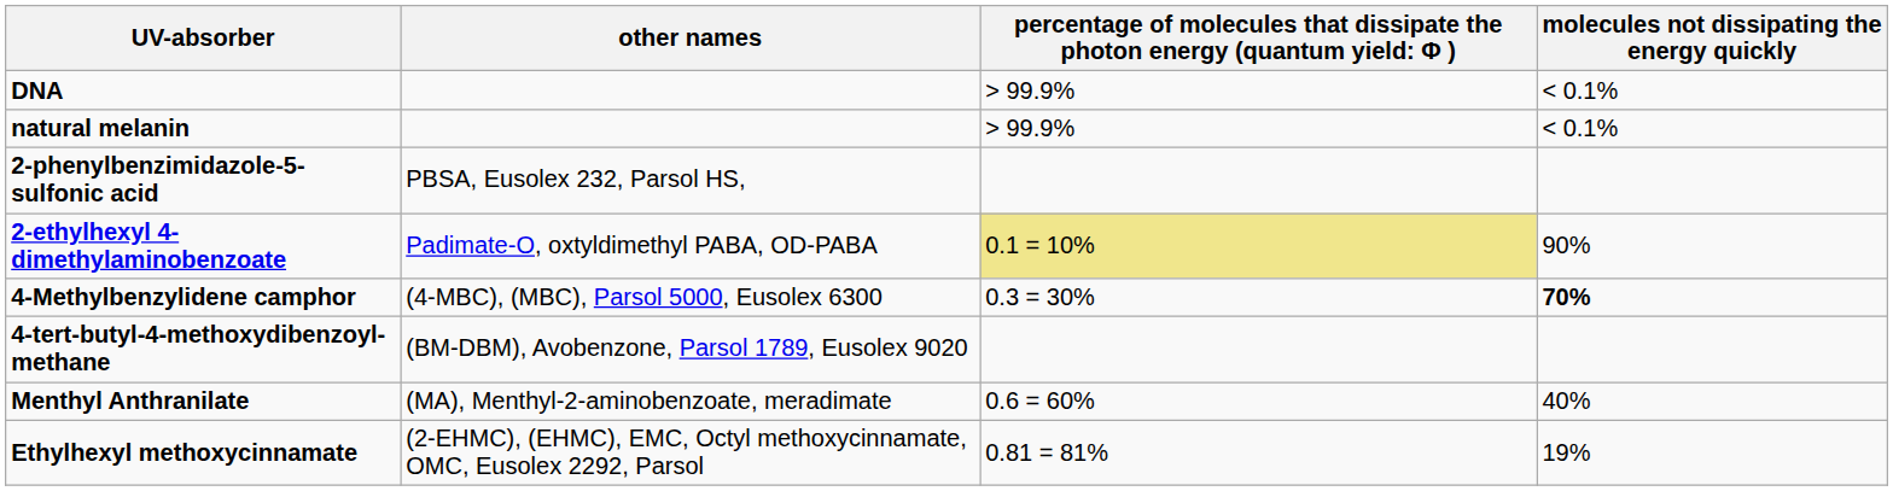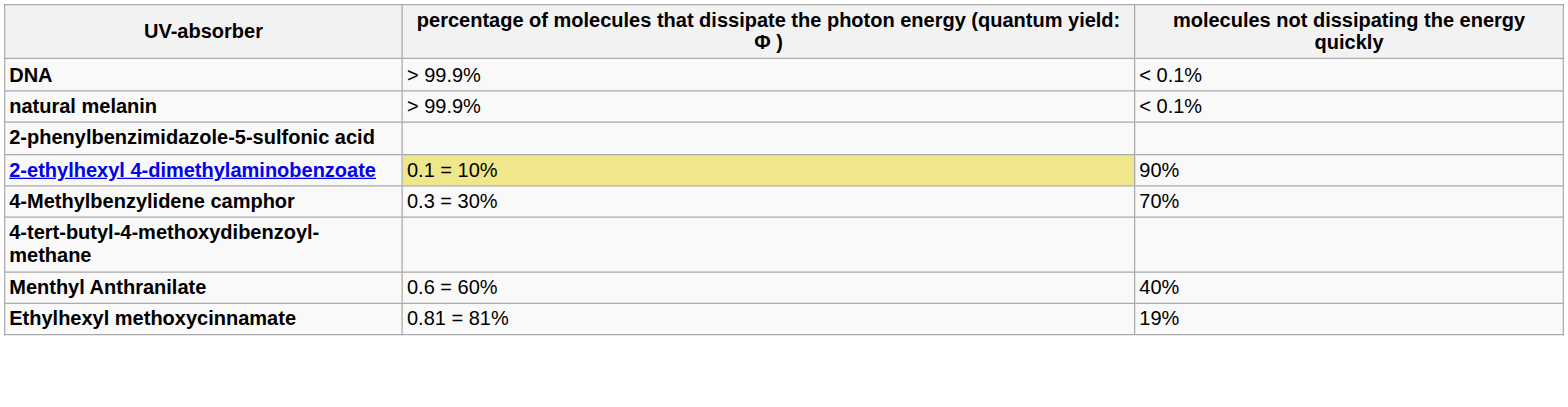- column: other names | PBSA, Eusolex 232, Parsol HS, | Padimate-O, oxtyldimethyl PABA, OD-PABA | (4-MBC), (MBC), Parsol 5000, Eusolex 6300 | (BM-DBM), Avobenzone, Parsol 1789, Eusolex 9020 | (MA), Menthyl-2-aminobenzoate, meradimate | (2-EHMC), (EHMC), EMC, Octyl methoxycinnamate, OMC, Eusolex 2292, Parsol
4-Methylbenzylidene camphor | molecules not dissipating the energy quickly: bold -> normal
